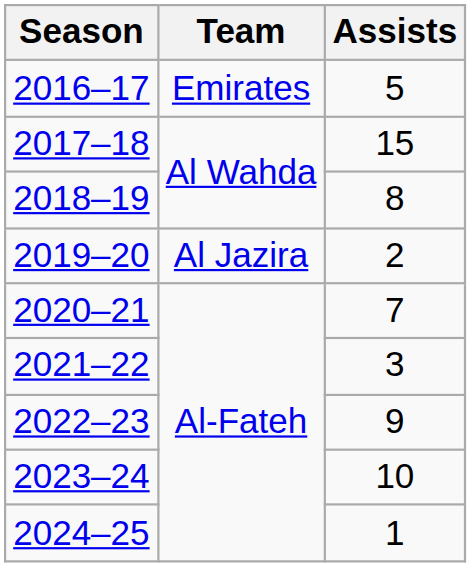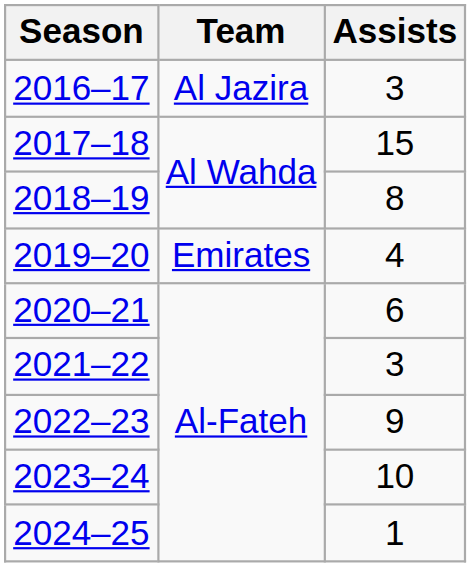2016–17 | Team: Emirates -> Al Jazira
2016–17 | Assists: 5 -> 3
2019–20 | Team: Al Jazira -> Emirates
2019–20 | Assists: 2 -> 4
2020–21 | Assists: 7 -> 6
